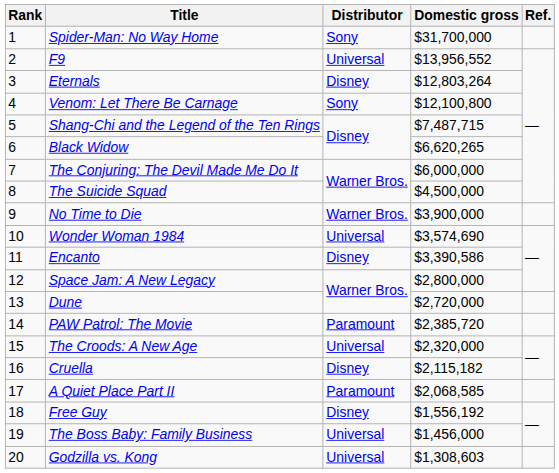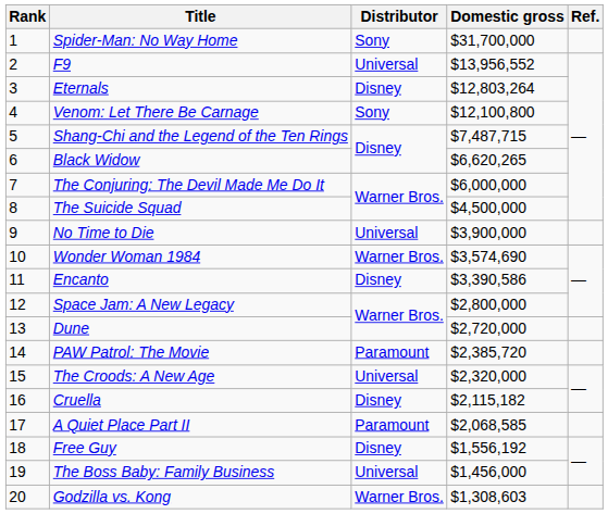No Time to Die | Distributor: Warner Bros. -> Universal
Wonder Woman 1984 | Distributor: Universal -> Warner Bros.
Godzilla vs. Kong | Distributor: Universal -> Warner Bros.
